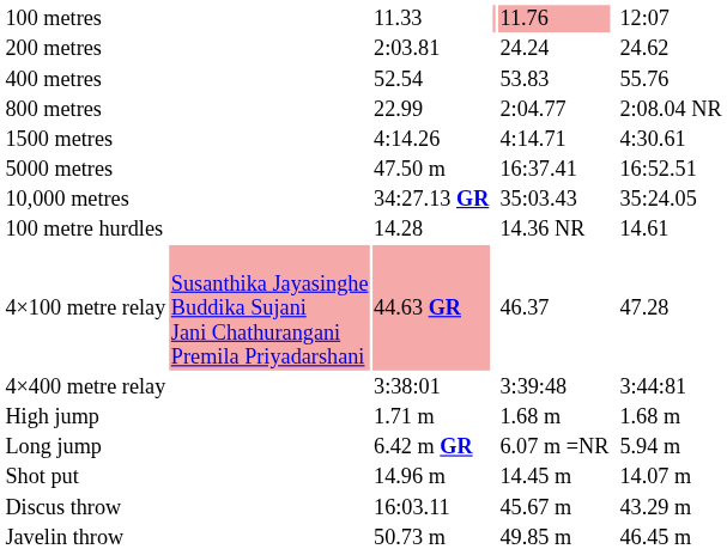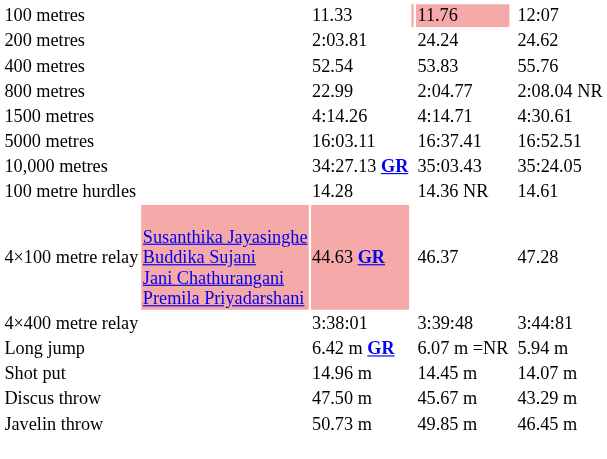5000 metres | column 3: 47.50 m -> 16:03.11
- row: High jump | 1.71 m | 1.68 m | 1.68 m
Discus throw | column 3: 16:03.11 -> 47.50 m
